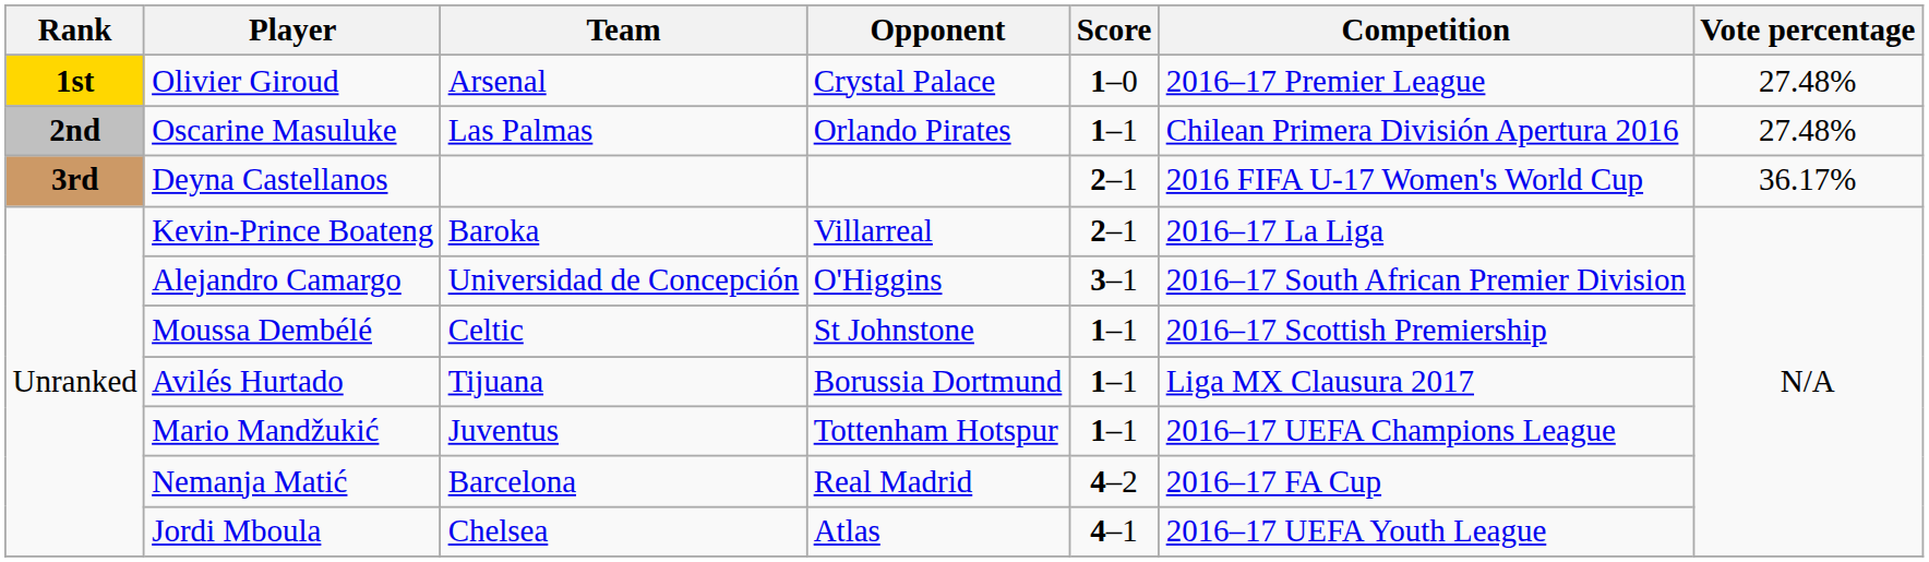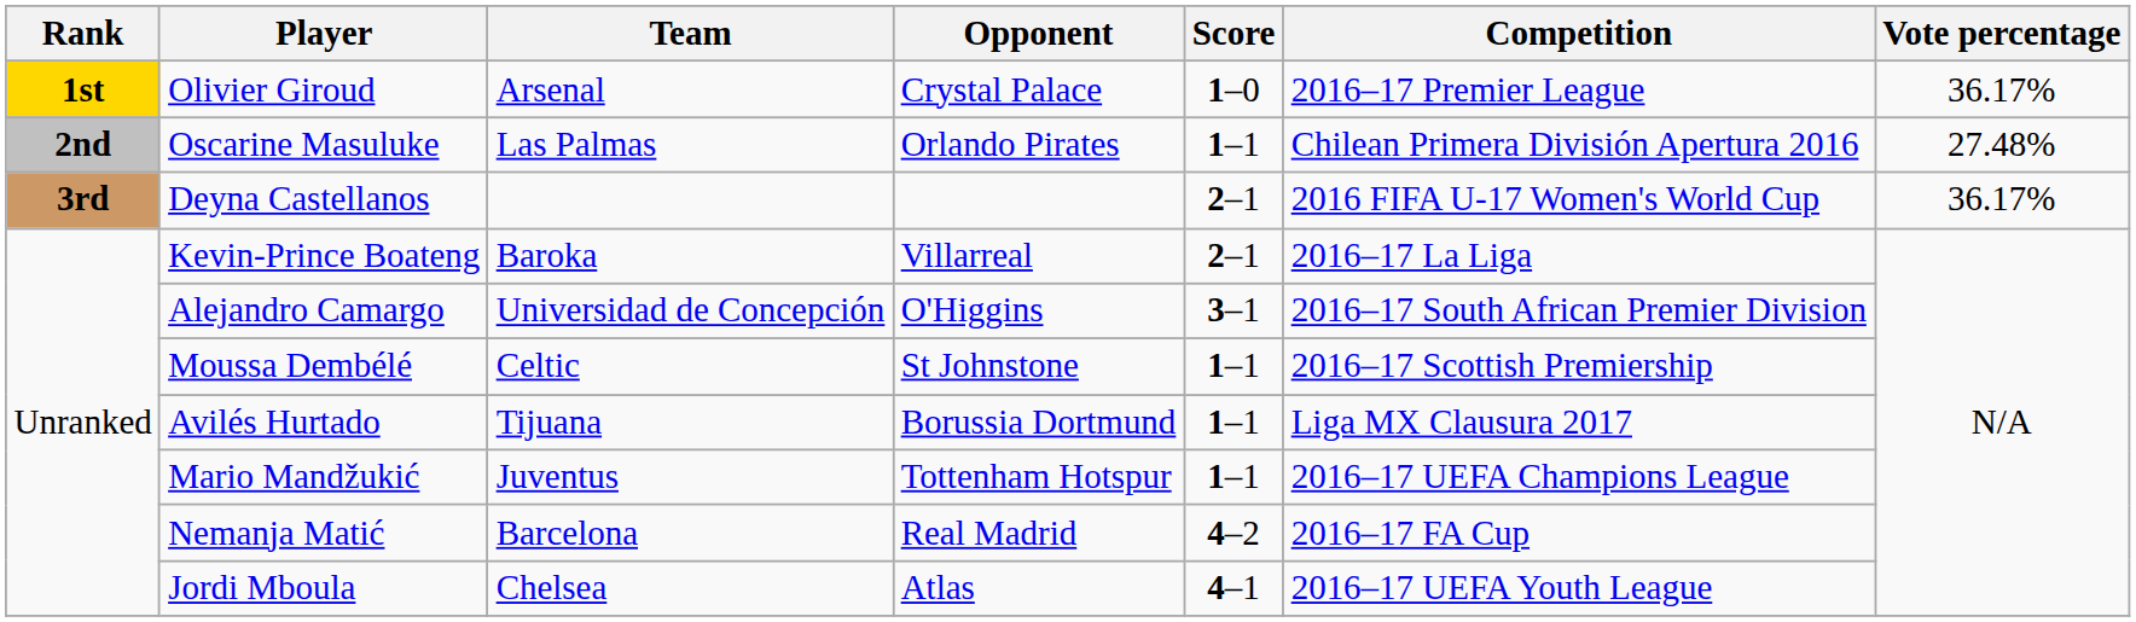Olivier Giroud | Vote percentage: 27.48% -> 36.17%
